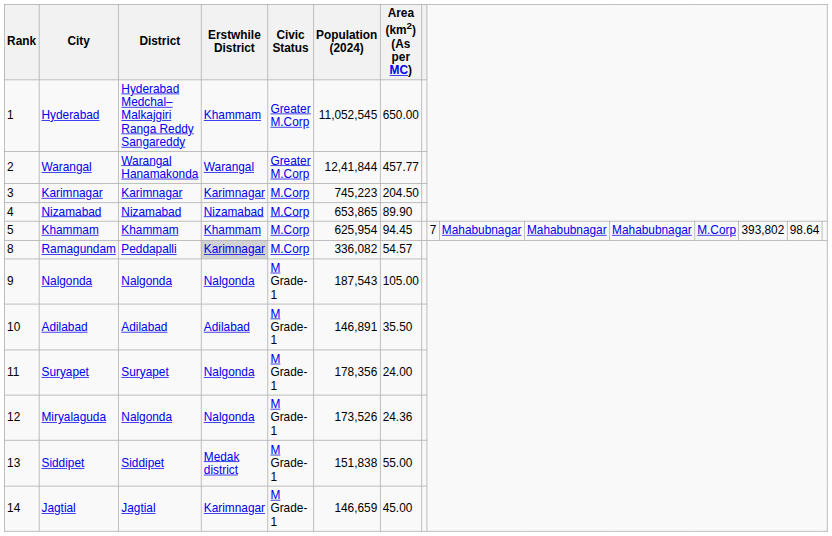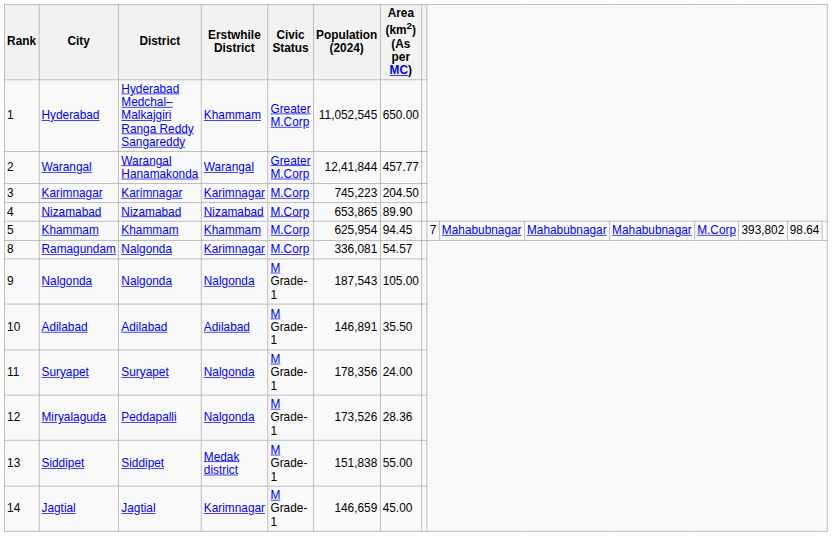Ramagundam | District: Peddapalli -> Nalgonda
Ramagundam | Erstwhile District: lightgrey background -> no background
Ramagundam | Population (2024): 336,082 -> 336,081
Miryalaguda | District: Nalgonda -> Peddapalli
Miryalaguda | Area (km2) (As per MC): 24.36 -> 28.36
